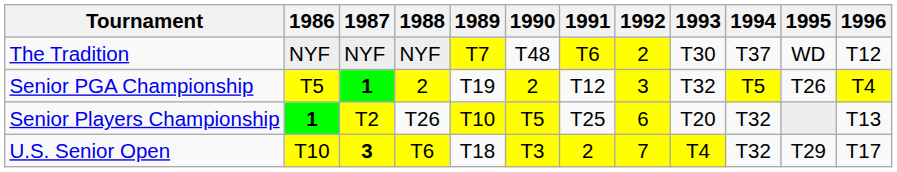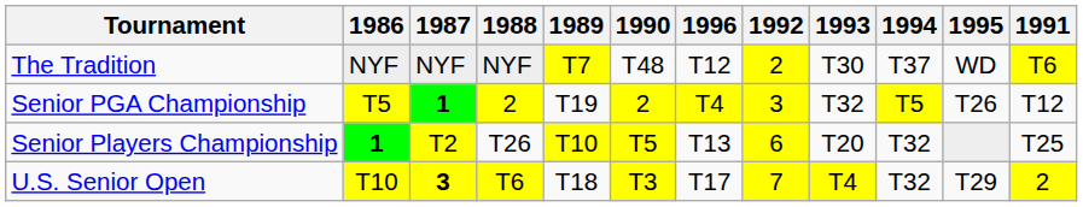columns swapped: 1991 <-> 1996
